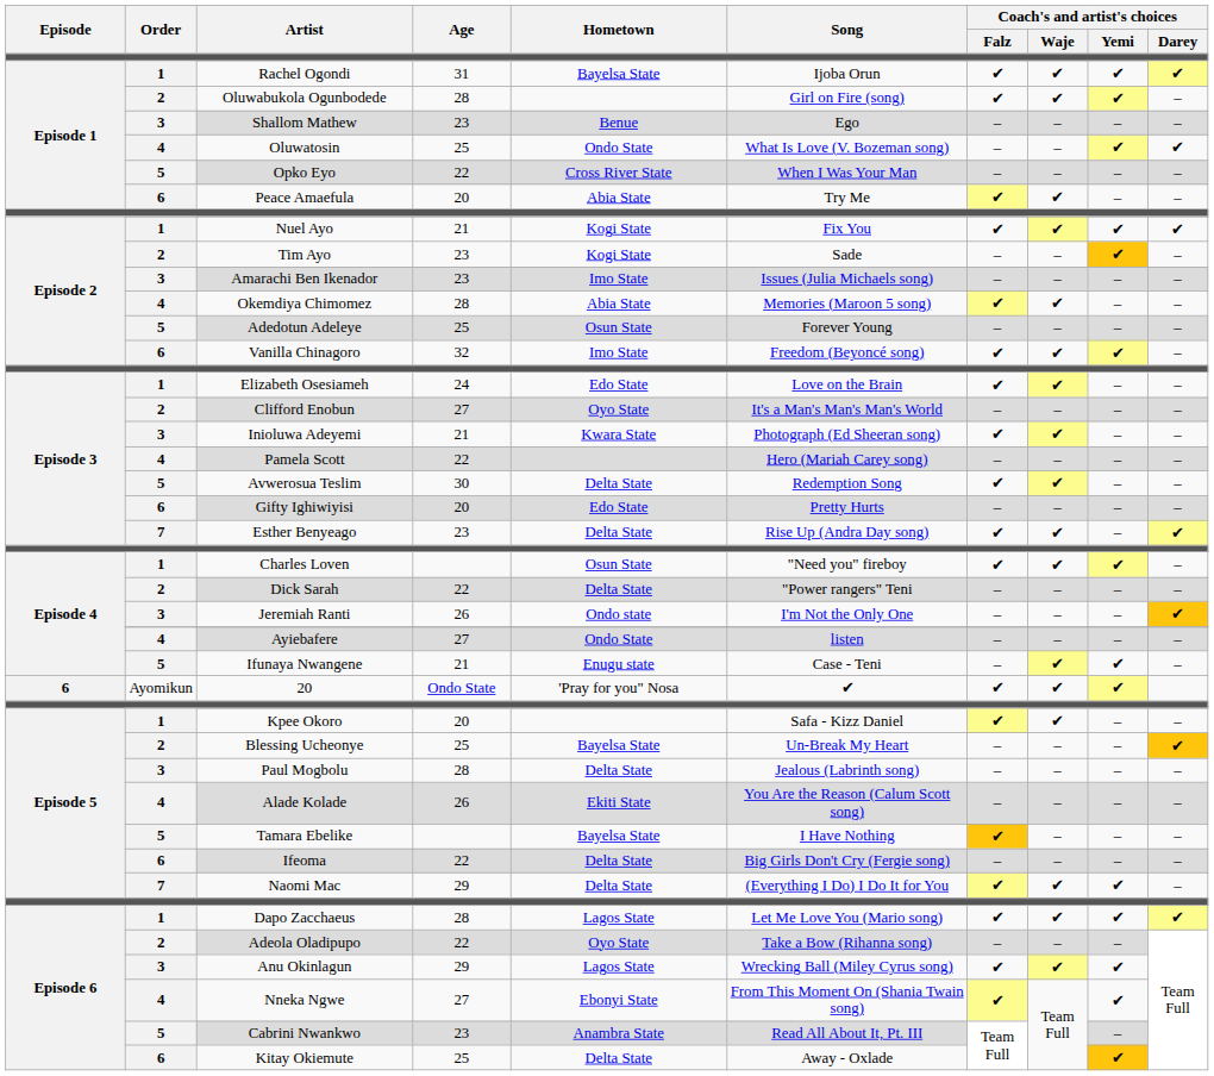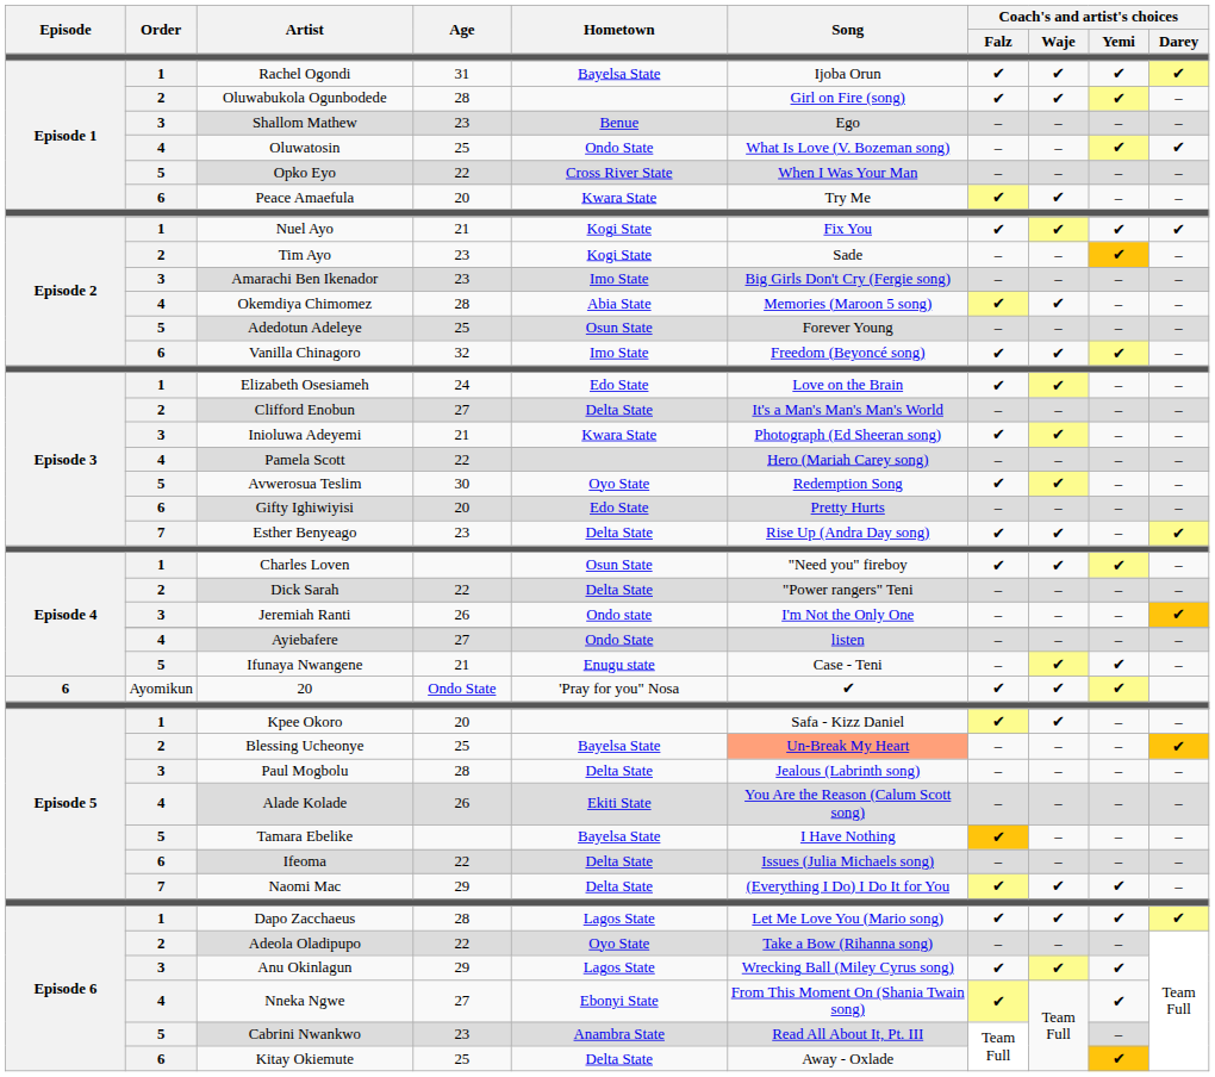Peace Amaefula | Hometown: Abia State -> Kwara State
Amarachi Ben Ikenador | Song: Issues (Julia Michaels song) -> Big Girls Don't Cry (Fergie song)
Clifford Enobun | Hometown: Oyo State -> Delta State
Avwerosua Teslim | Hometown: Delta State -> Oyo State
Blessing Ucheonye | Song: no background -> lightsalmon background
Ifeoma | Song: Big Girls Don't Cry (Fergie song) -> Issues (Julia Michaels song)
